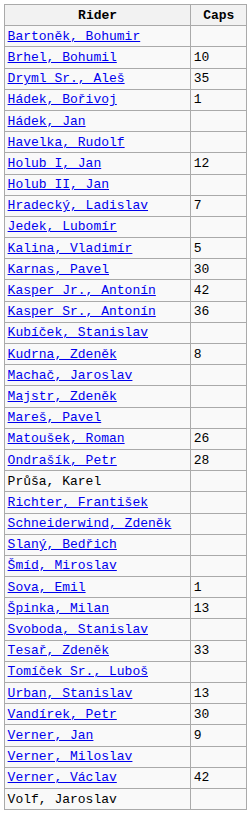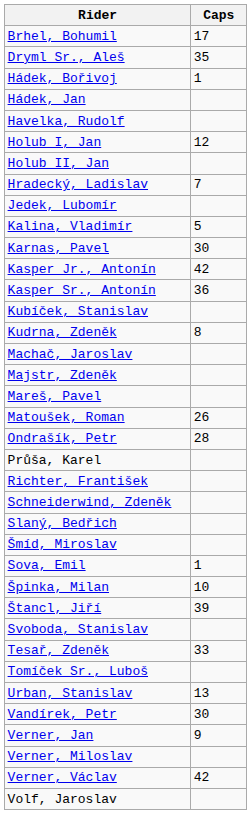- row: Bartoněk, Bohumir
Brhel, Bohumil | Caps: 10 -> 17
Špinka, Milan | Caps: 13 -> 10
+ row: Štancl, Jiří | 39
